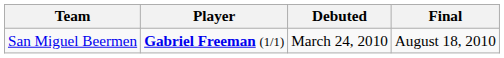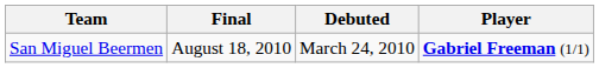columns swapped: Player <-> Final
